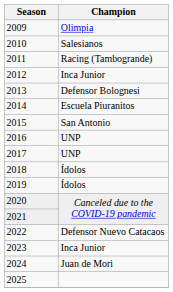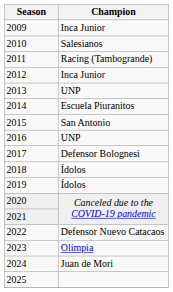2009 | Champion: Olimpia -> Inca Junior
2013 | Champion: Defensor Bolognesi -> UNP
2017 | Champion: UNP -> Defensor Bolognesi
2023 | Champion: Inca Junior -> Olimpia
